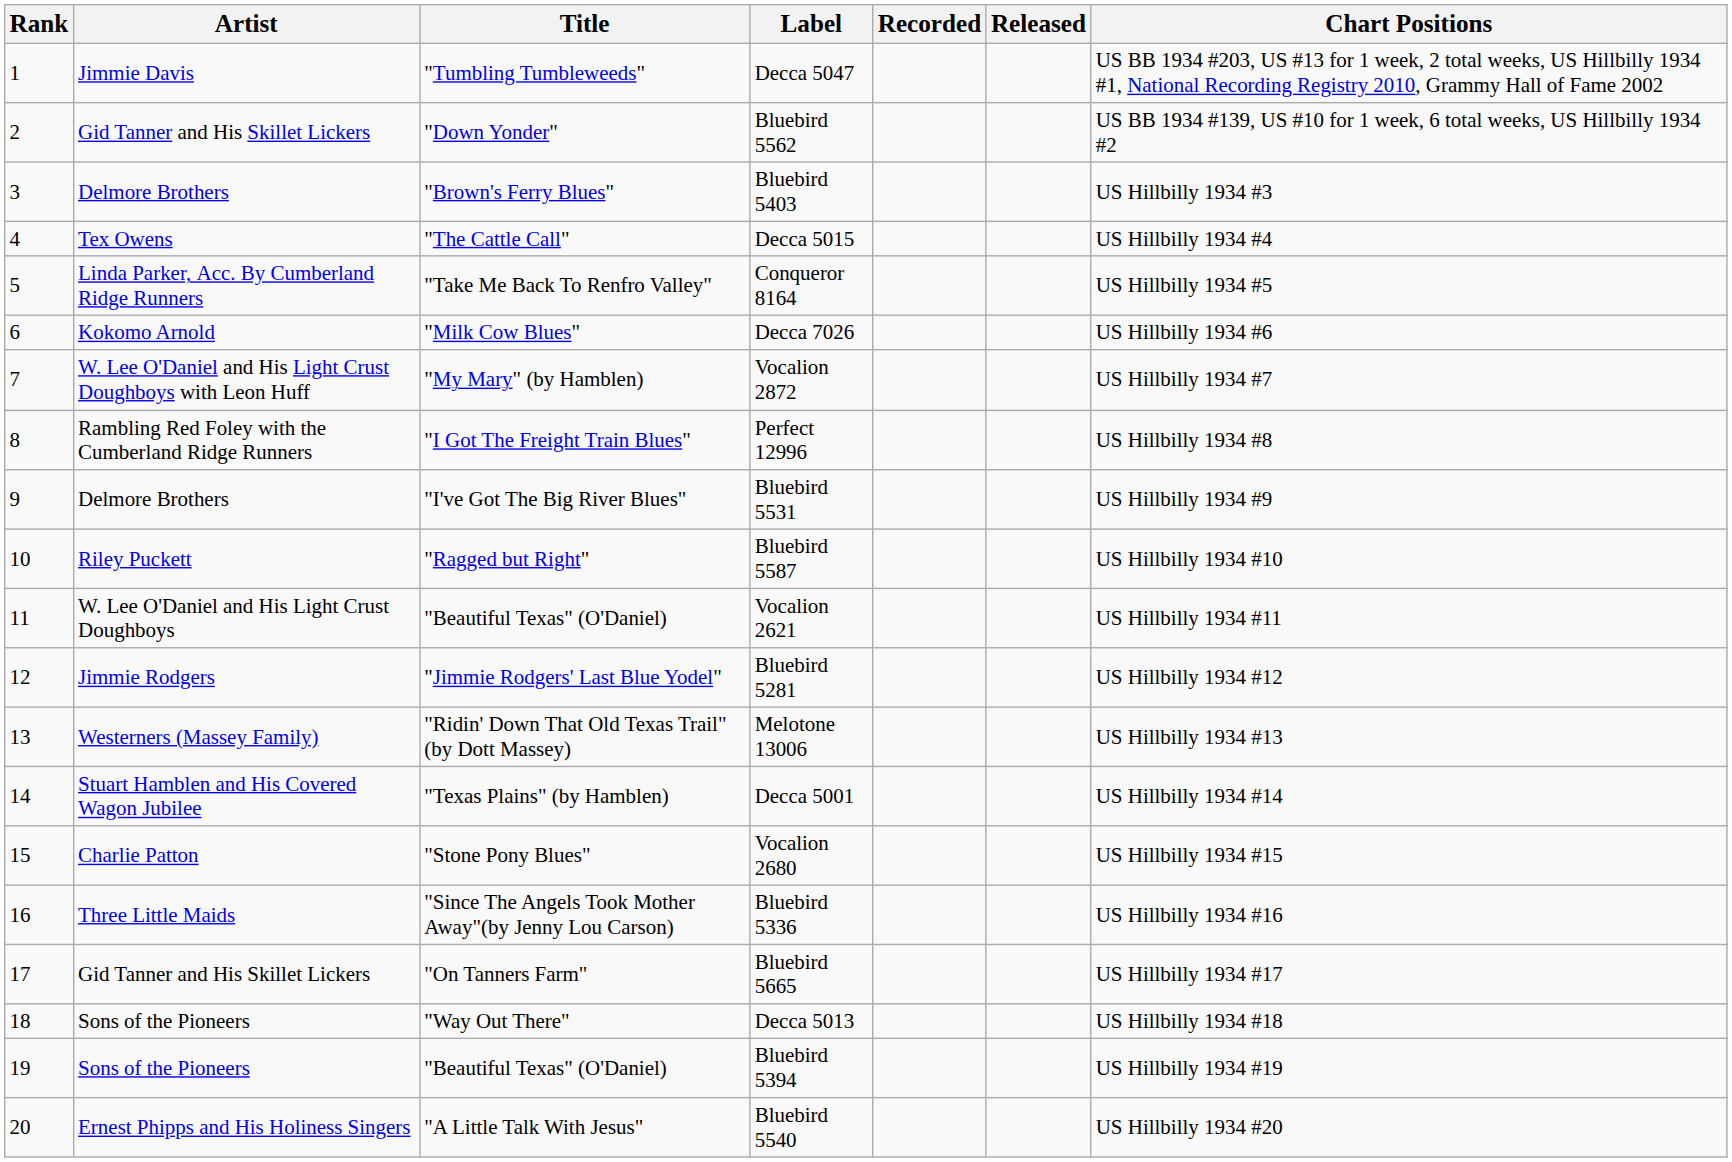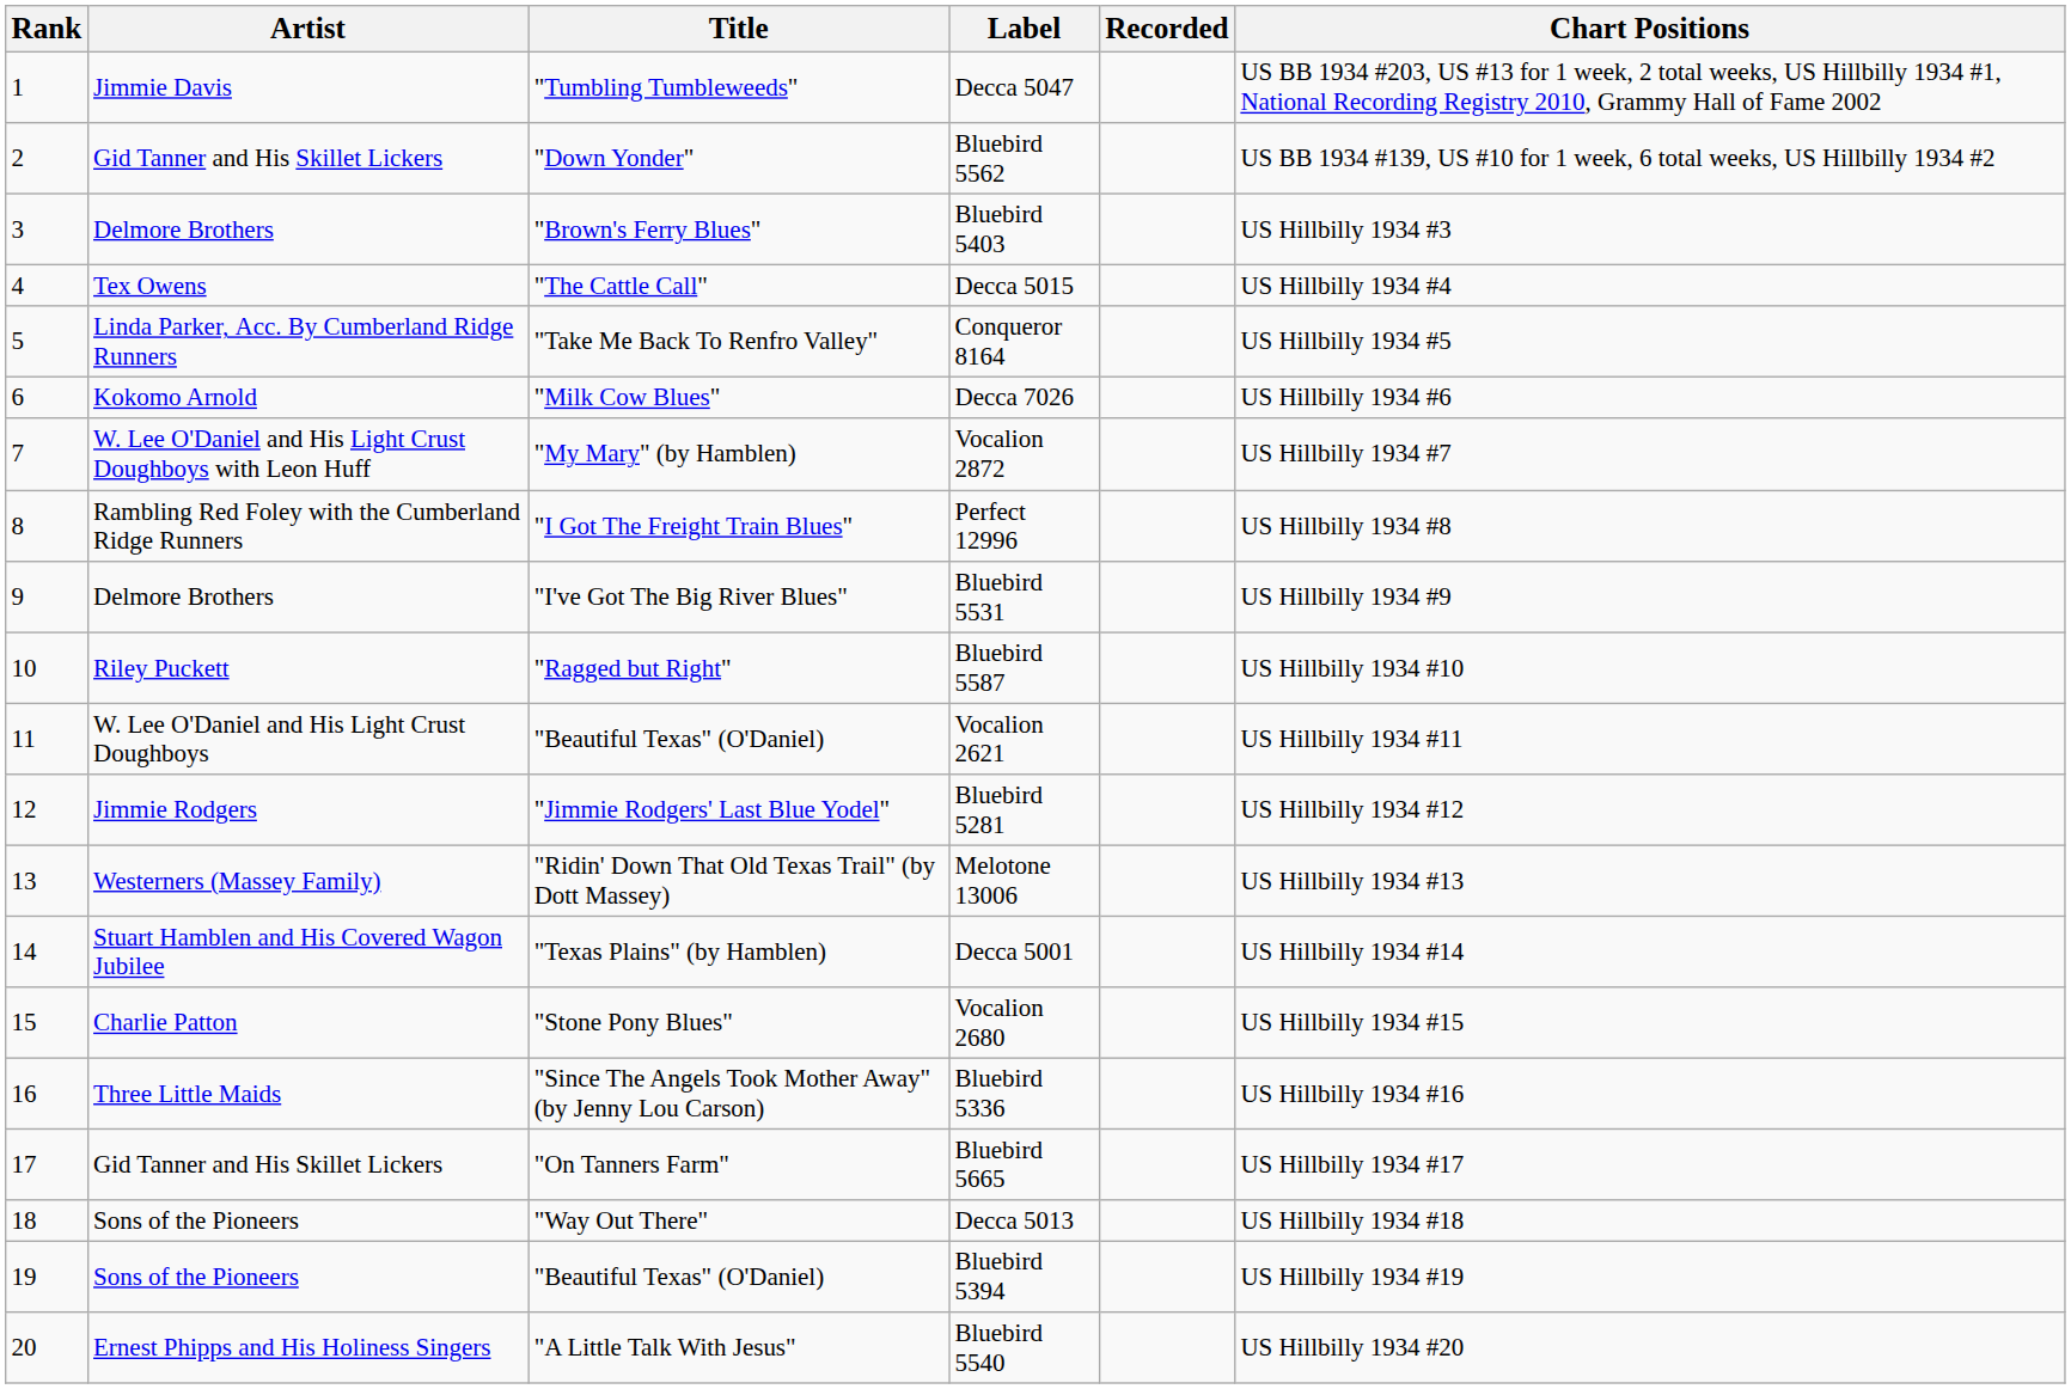- column: Released
